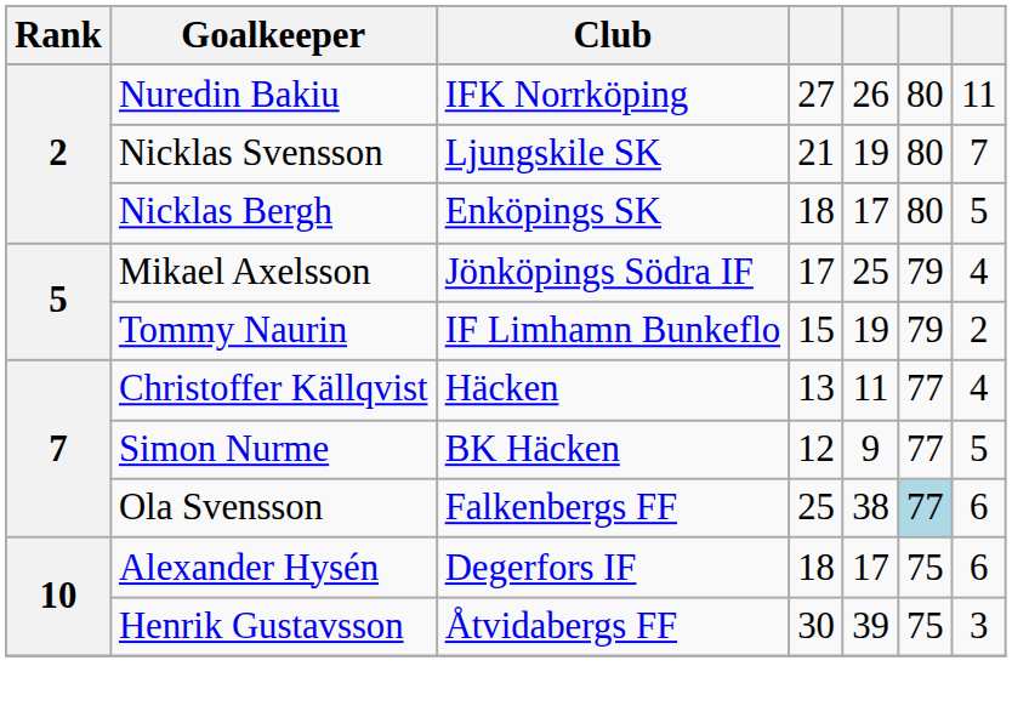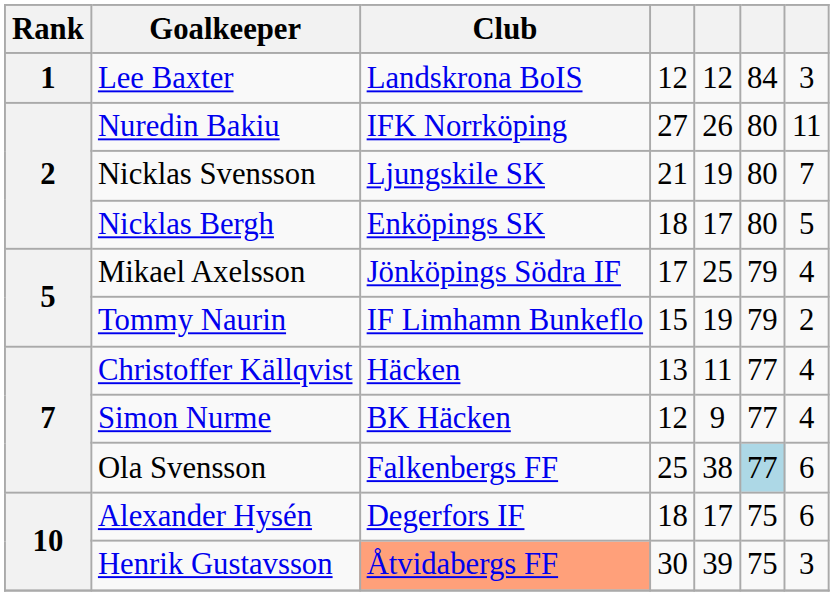+ row: 1 | Lee Baxter | Landskrona BoIS | 12 | 12 | 84 | 3
Simon Nurme | column 7: 5 -> 4
Henrik Gustavsson | Club: no background -> lightsalmon background
